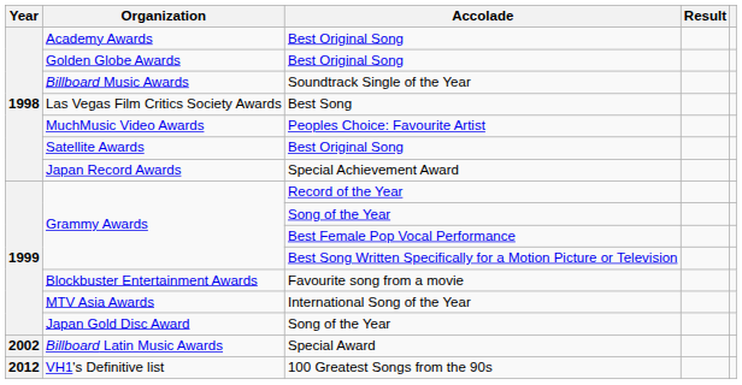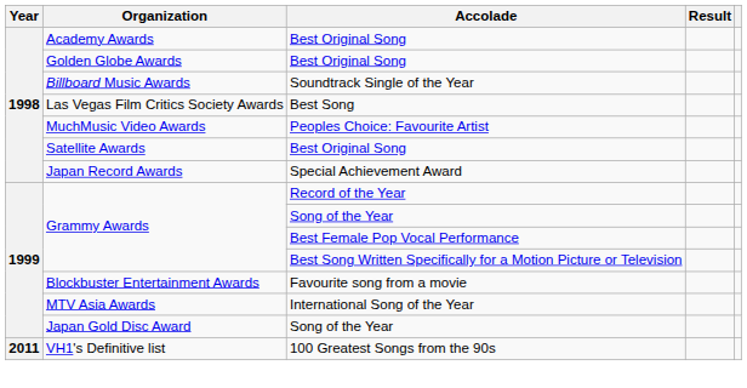- row: 2002 | Billboard Latin Music Awards | Special Award
VH1's Definitive list | Year: 2012 -> 2011
